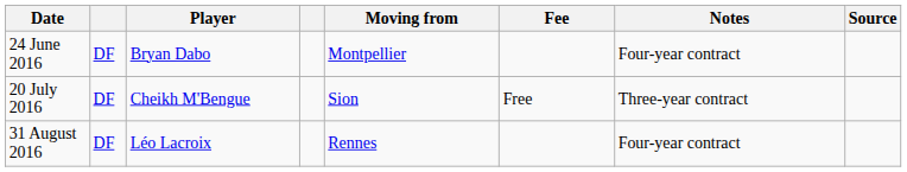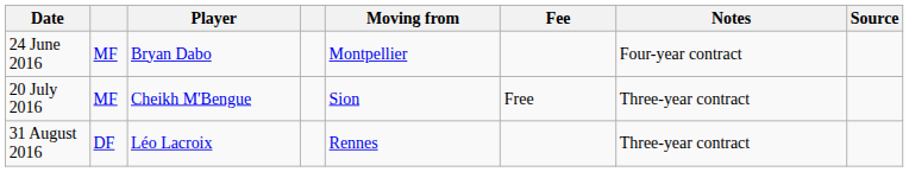24 June 2016 | column 2: DF -> MF
20 July 2016 | column 2: DF -> MF
31 August 2016 | Notes: Four-year contract -> Three-year contract
